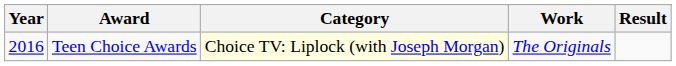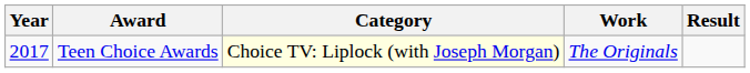Teen Choice Awards | Year: 2016 -> 2017
